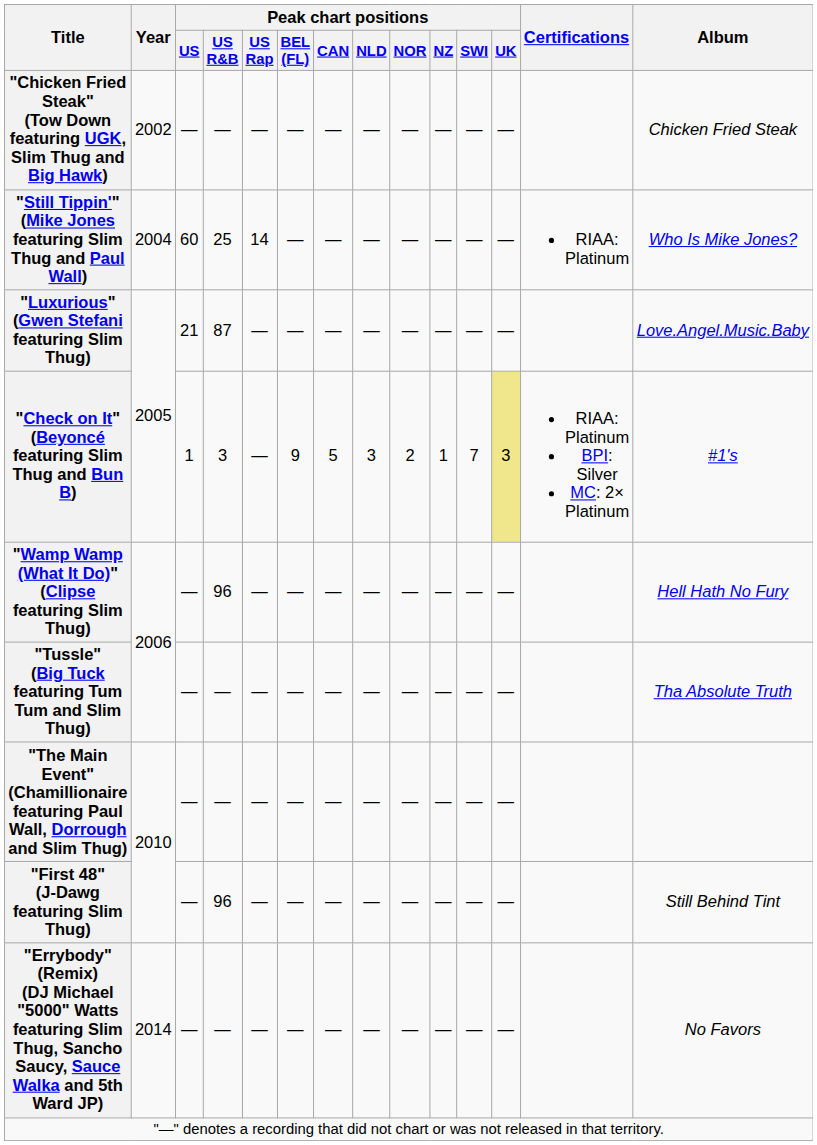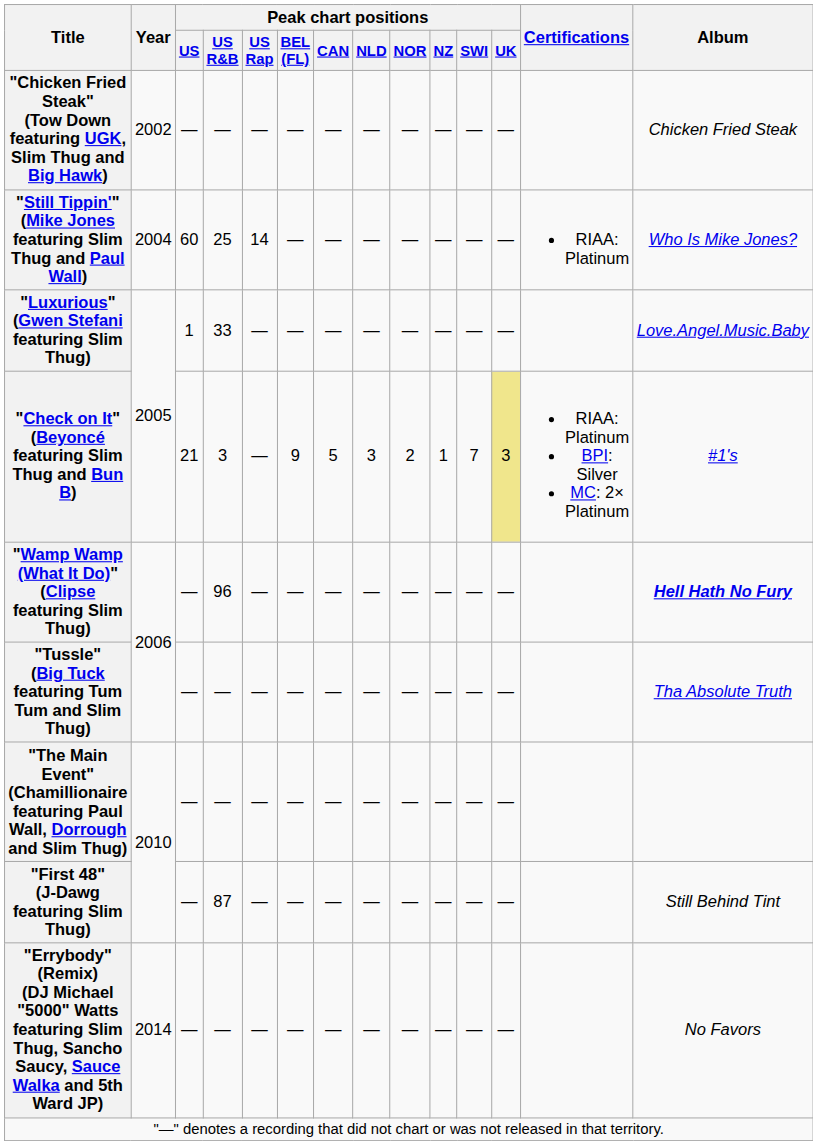"Luxurious" (Gwen Stefani featuring Slim Thug) | Peak chart positions / US: 21 -> 1
"Luxurious" (Gwen Stefani featuring Slim Thug) | Peak chart positions / US R&B: 87 -> 33
"Check on It" (Beyoncé featuring Slim Thug and Bun B) | Peak chart positions / US: 1 -> 21
"Wamp Wamp (What It Do)" (Clipse featuring Slim Thug) | Album: normal -> bold
"First 48" (J-Dawg featuring Slim Thug) | Peak chart positions / US R&B: 96 -> 87
